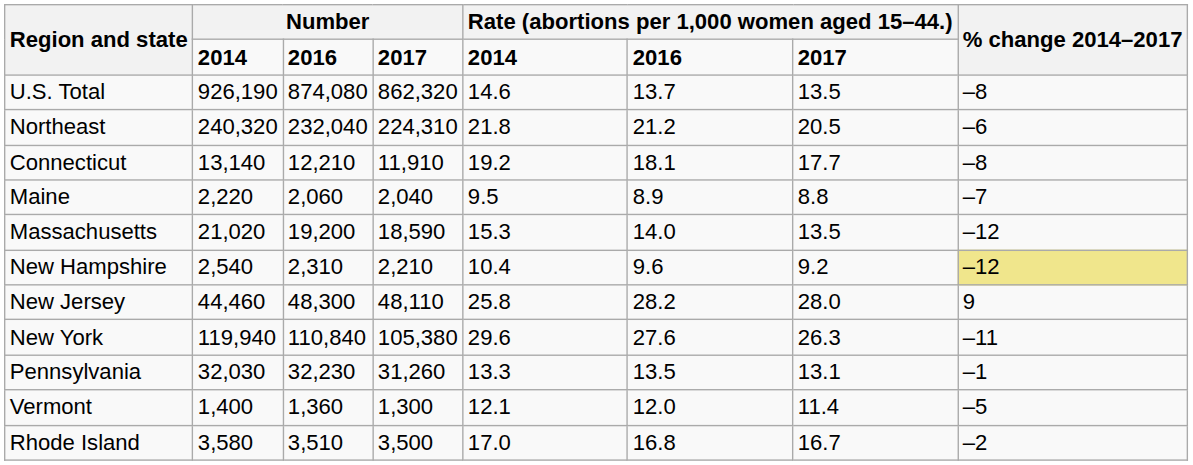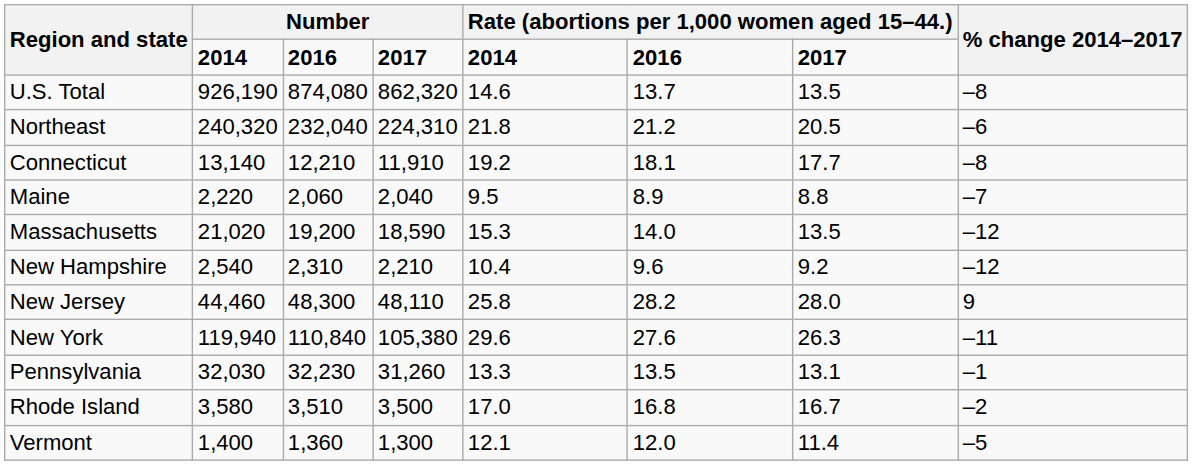New Hampshire | % change 2014–2017: khaki background -> no background
rows swapped: Rhode Island <-> Vermont
